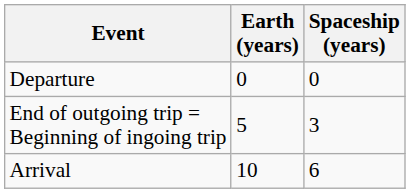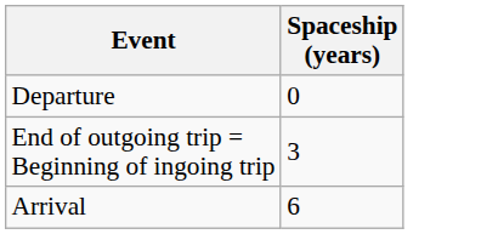- column: Earth (years) | 0 | 5 | 10
